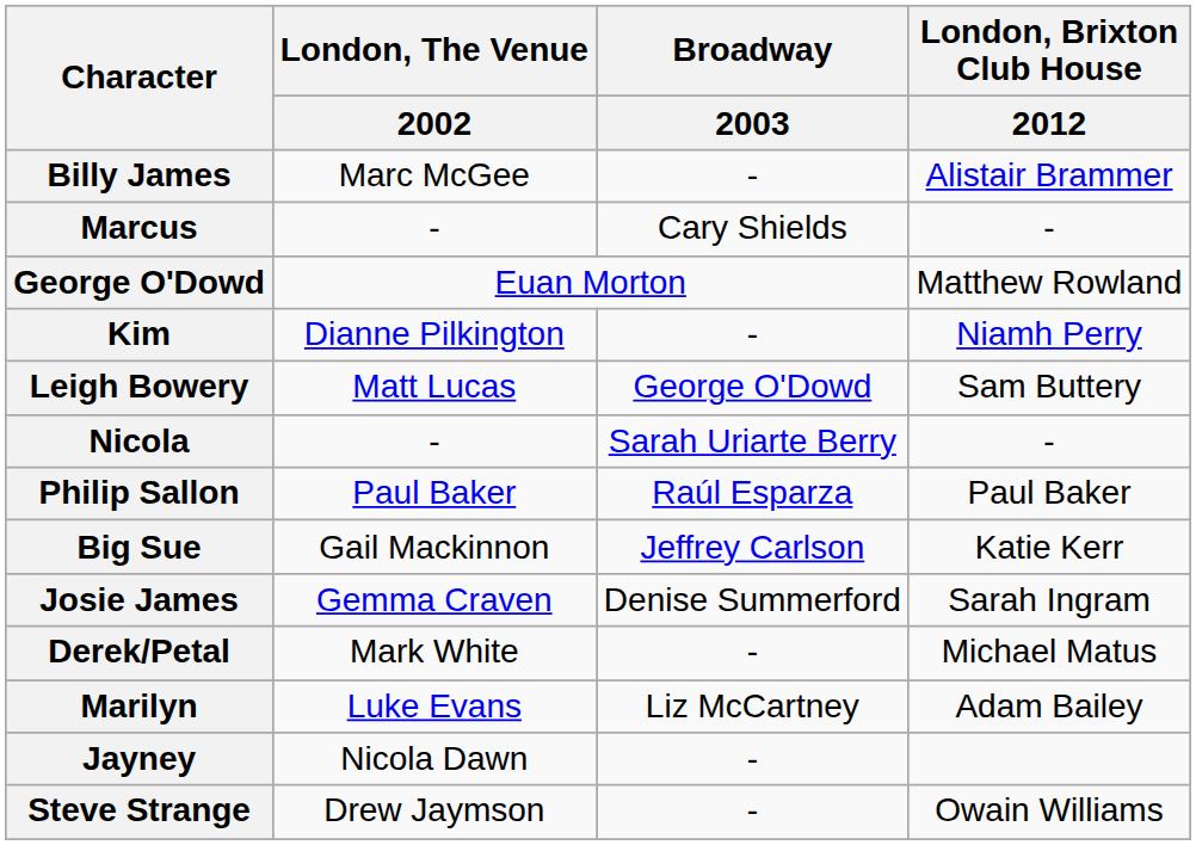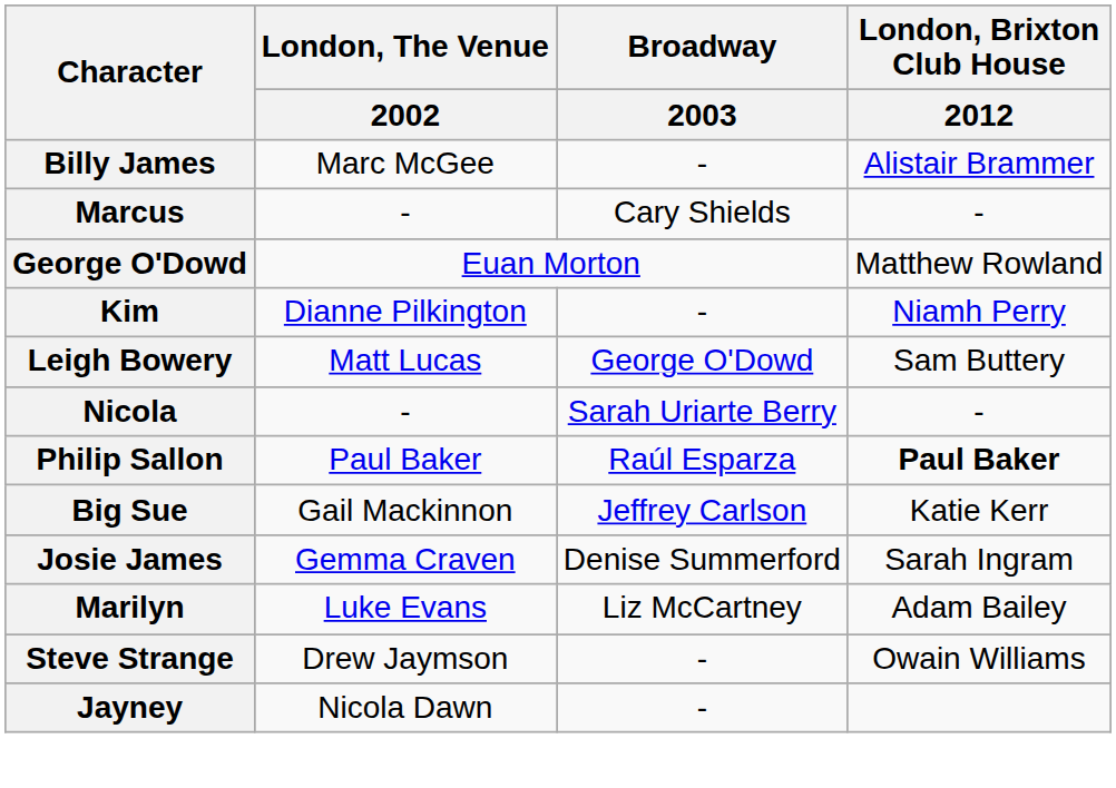Philip Sallon | London, Brixton Club House / 2012: normal -> bold
- row: Derek/Petal | Mark White | - | Michael Matus
rows swapped: Steve Strange <-> Jayney
